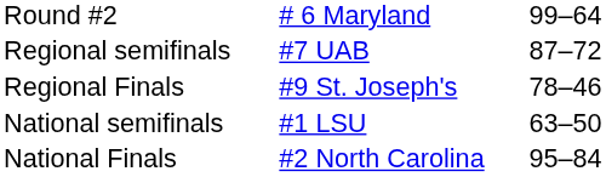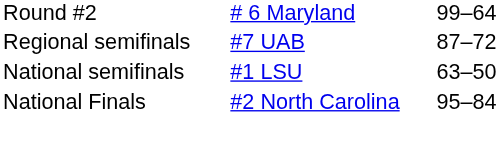- row: Regional Finals | #9 St. Joseph's | 78–46
